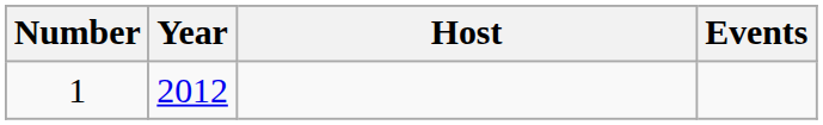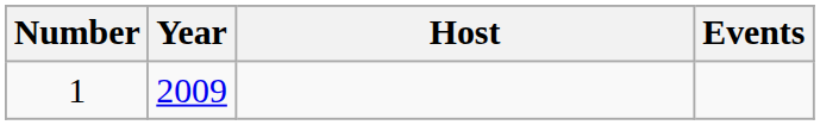1 | Year: 2012 -> 2009
